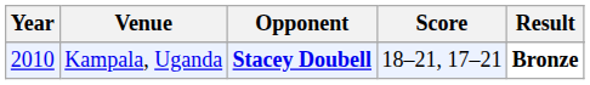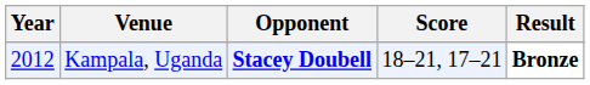Kampala, Uganda | Year: 2010 -> 2012
